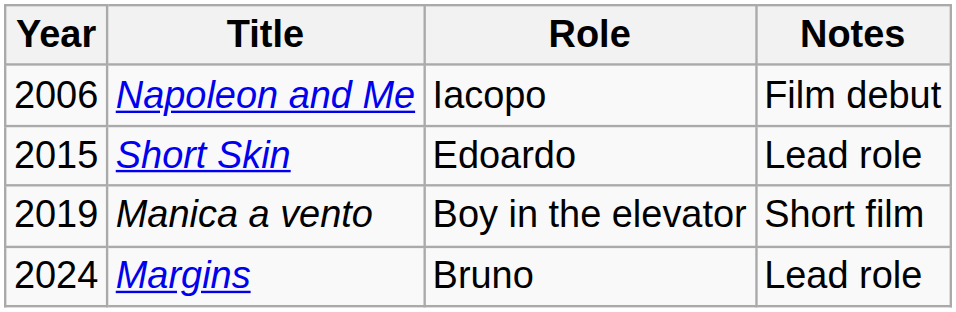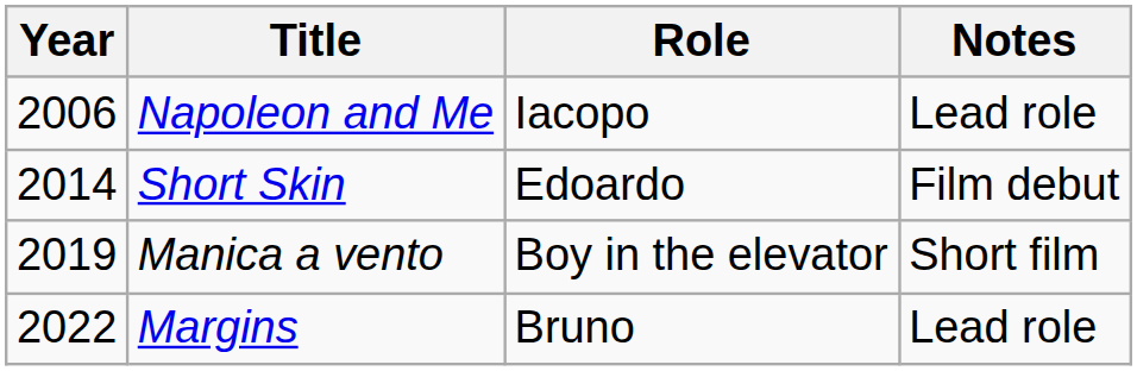Napoleon and Me | Notes: Film debut -> Lead role
Short Skin | Year: 2015 -> 2014
Short Skin | Notes: Lead role -> Film debut
Margins | Year: 2024 -> 2022
